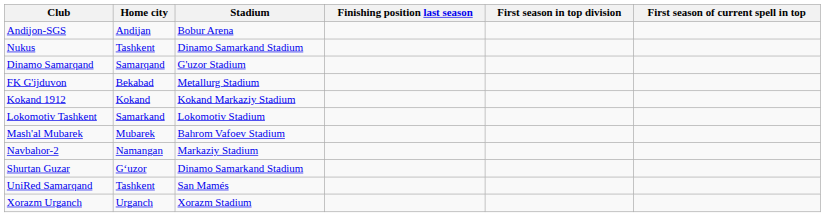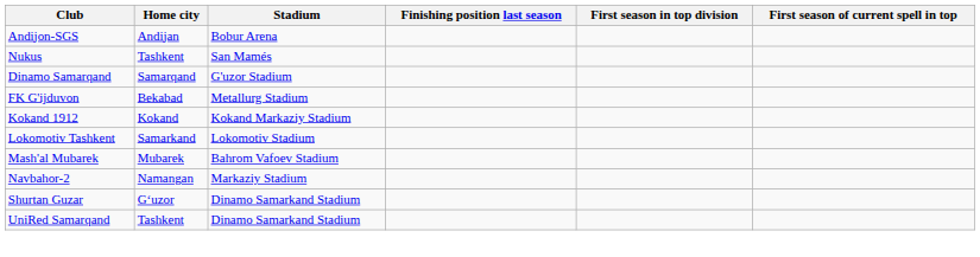Nukus | Stadium: Dinamo Samarkand Stadium -> San Mamés
UniRed Samarqand | Stadium: San Mamés -> Dinamo Samarkand Stadium
- row: Xorazm Urganch | Urganch | Xorazm Stadium
